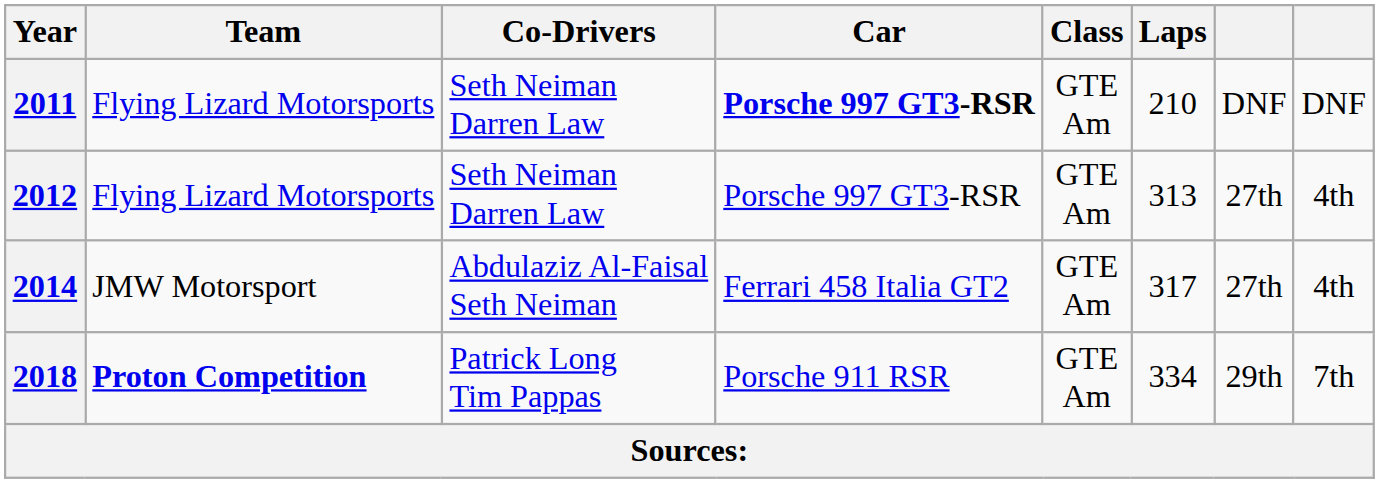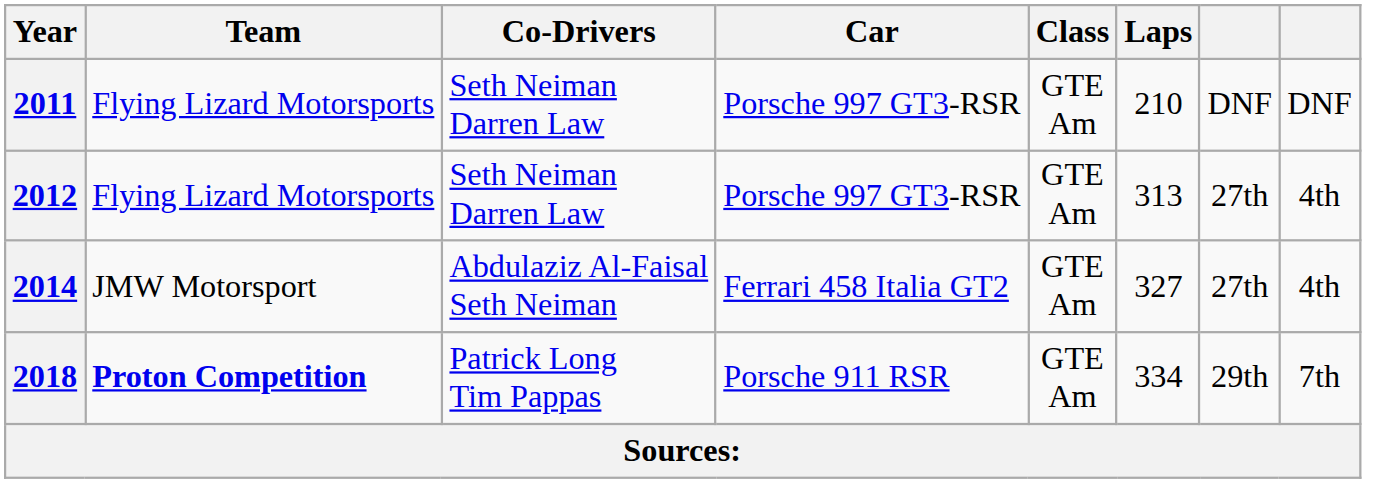2011 | Car: bold -> normal
2014 | Laps: 317 -> 327
